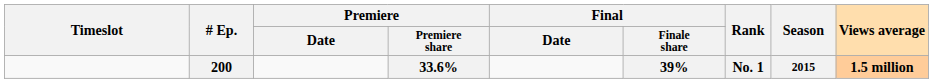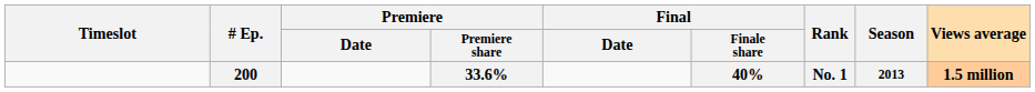200 | Final / Finale share: 39% -> 40%
200 | Season: 2015 -> 2013
